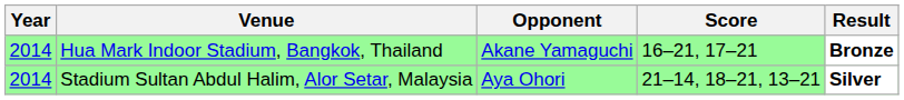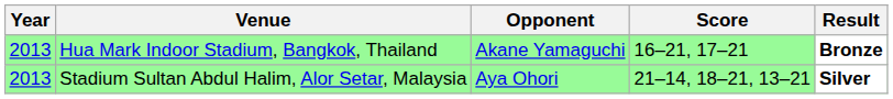Hua Mark Indoor Stadium, Bangkok, Thailand | Year: 2014 -> 2013
Stadium Sultan Abdul Halim, Alor Setar, Malaysia | Year: 2014 -> 2013
